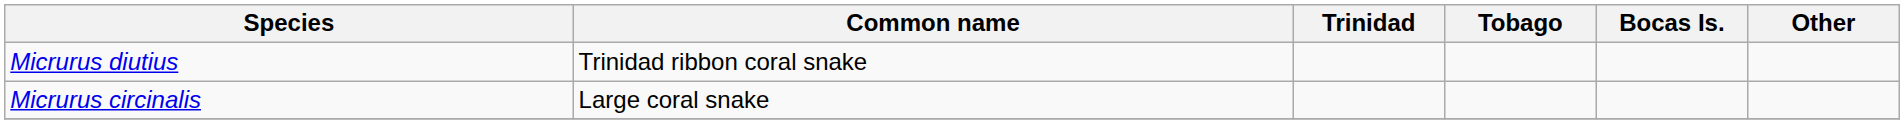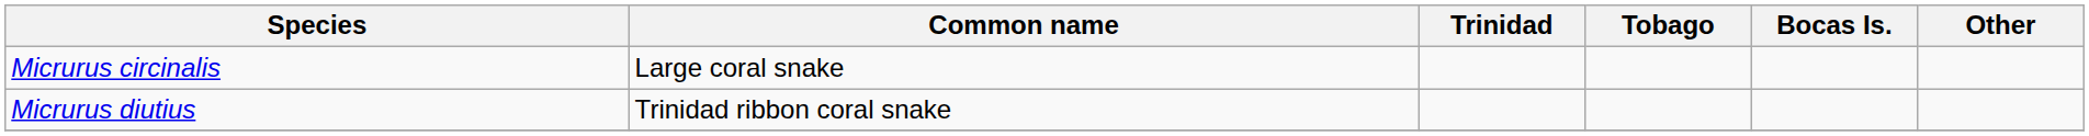rows swapped: Micrurus diutius <-> Micrurus circinalis
